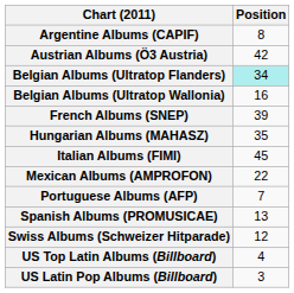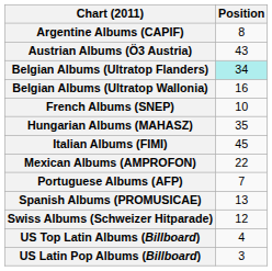Austrian Albums (Ö3 Austria) | Position: 42 -> 43
French Albums (SNEP) | Position: 39 -> 10
